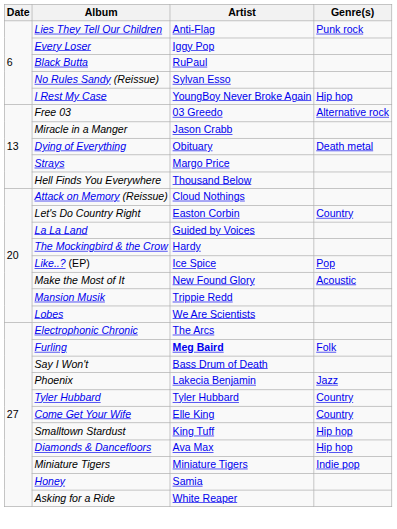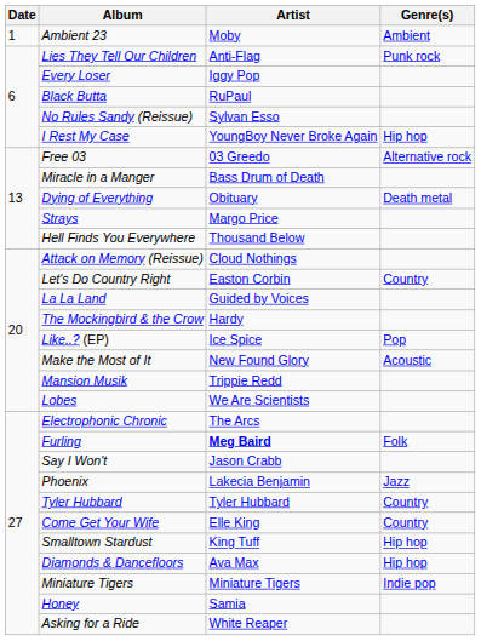+ row: 1 | Ambient 23 | Moby | Ambient
Miracle in a Manger | Artist: Jason Crabb -> Bass Drum of Death
Say I Won't | Artist: Bass Drum of Death -> Jason Crabb
